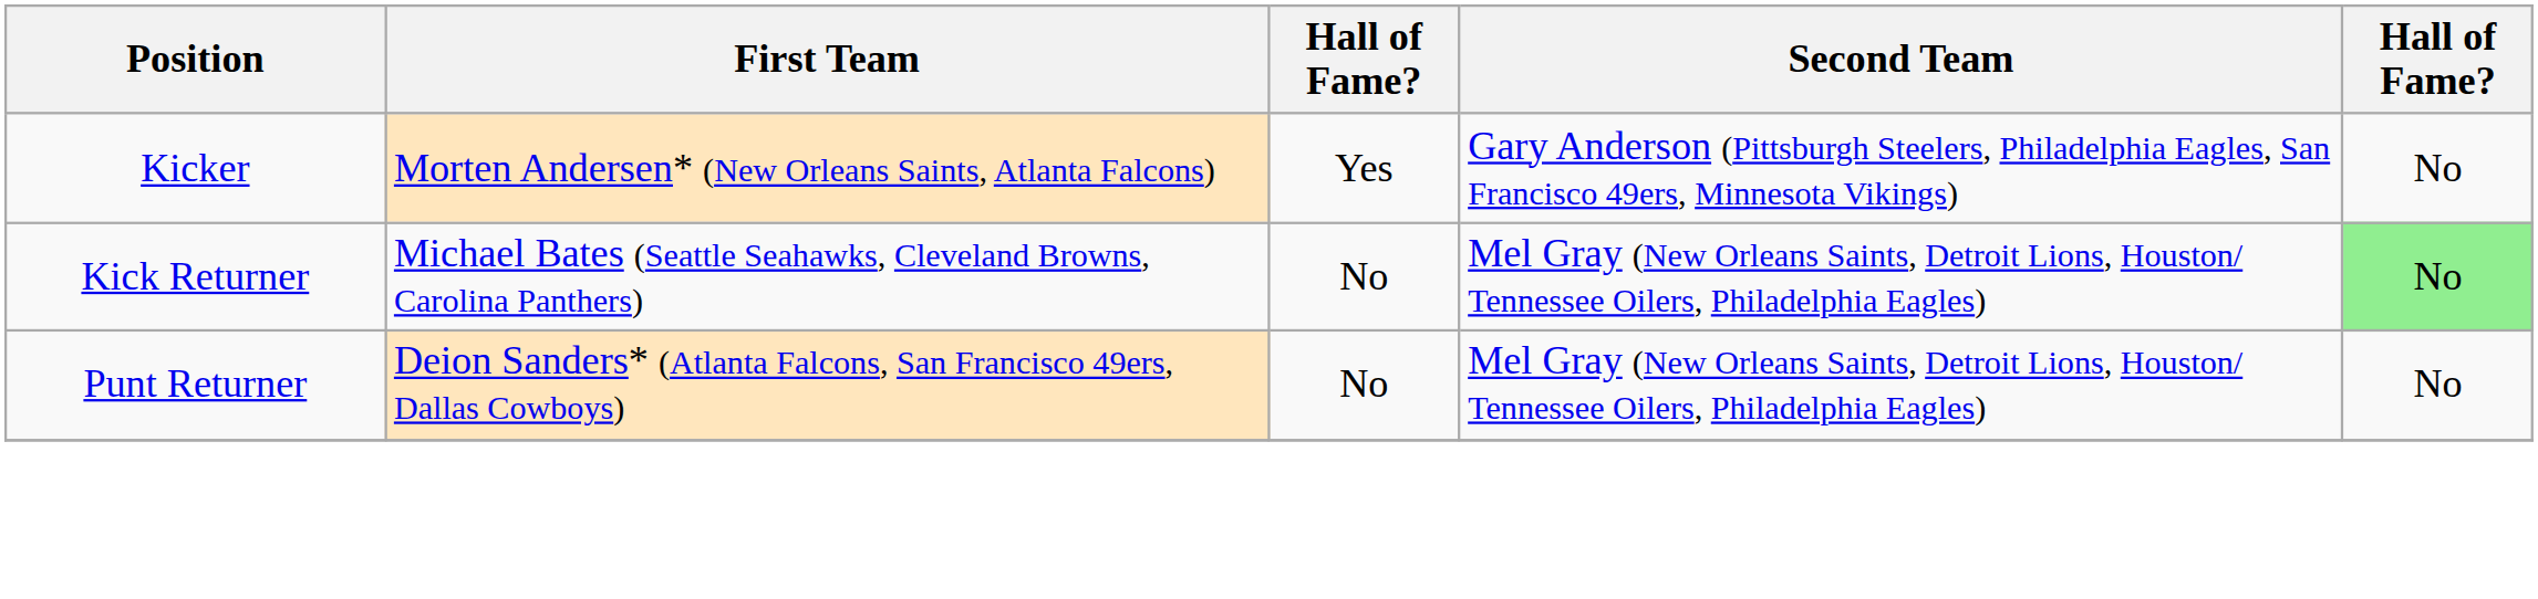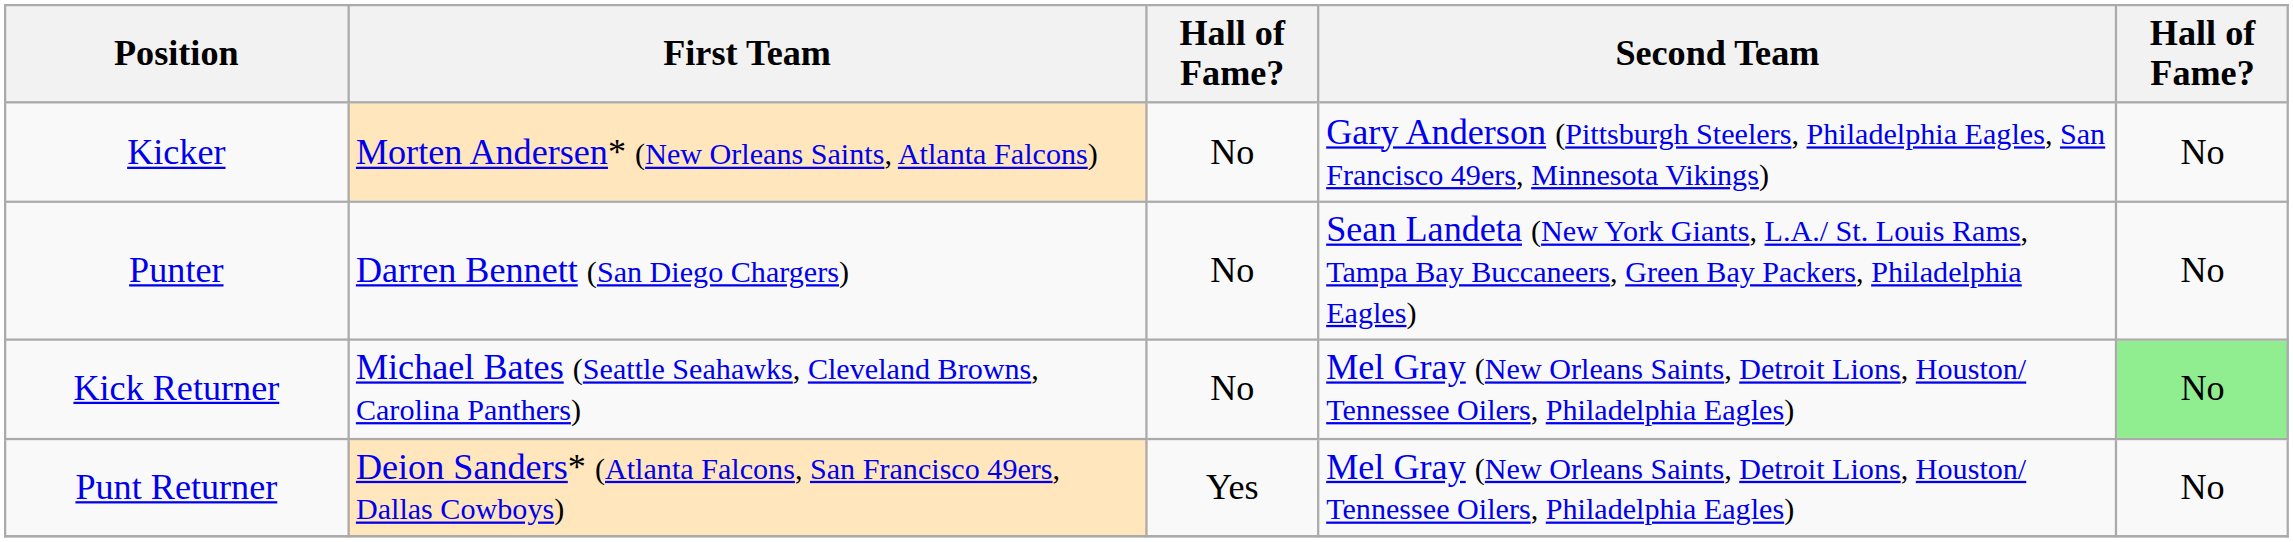Kicker | column 3: Yes -> No
+ row: Punter | Darren Bennett (San Diego Chargers) | No | Sean Landeta (New York Giants, L.A./ St. Louis Rams, Tampa Bay Buccaneers, Green Bay Packers, Philadelphia Eagles) | No
Punt Returner | column 3: No -> Yes
